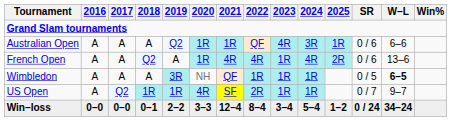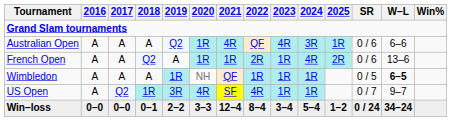Australian Open | 2021: 1R -> 4R
French Open | 2021: 4R -> 1R
French Open | 2022: 4R -> 2R
Wimbledon | 2019: 3R -> 1R
US Open | 2019: 1R -> 3R
US Open | 2022: 2R -> 4R
